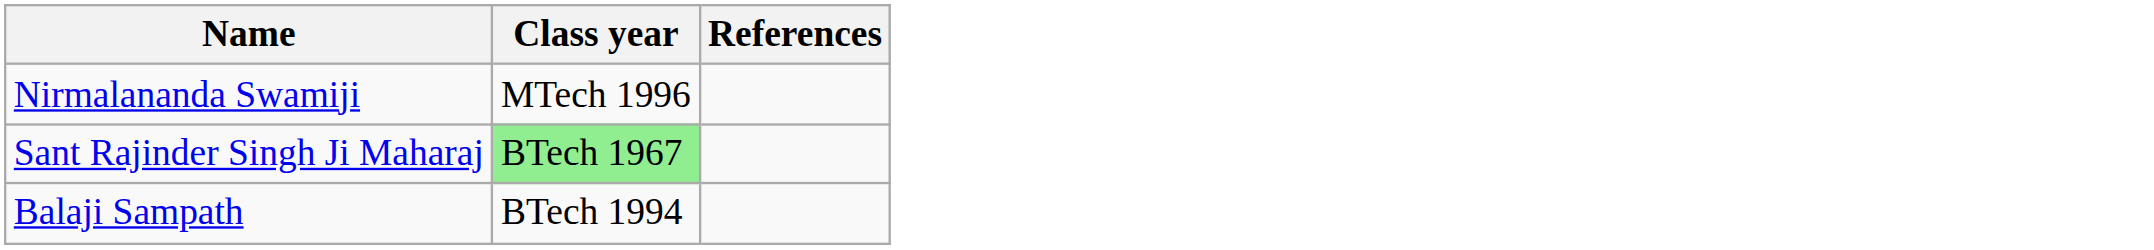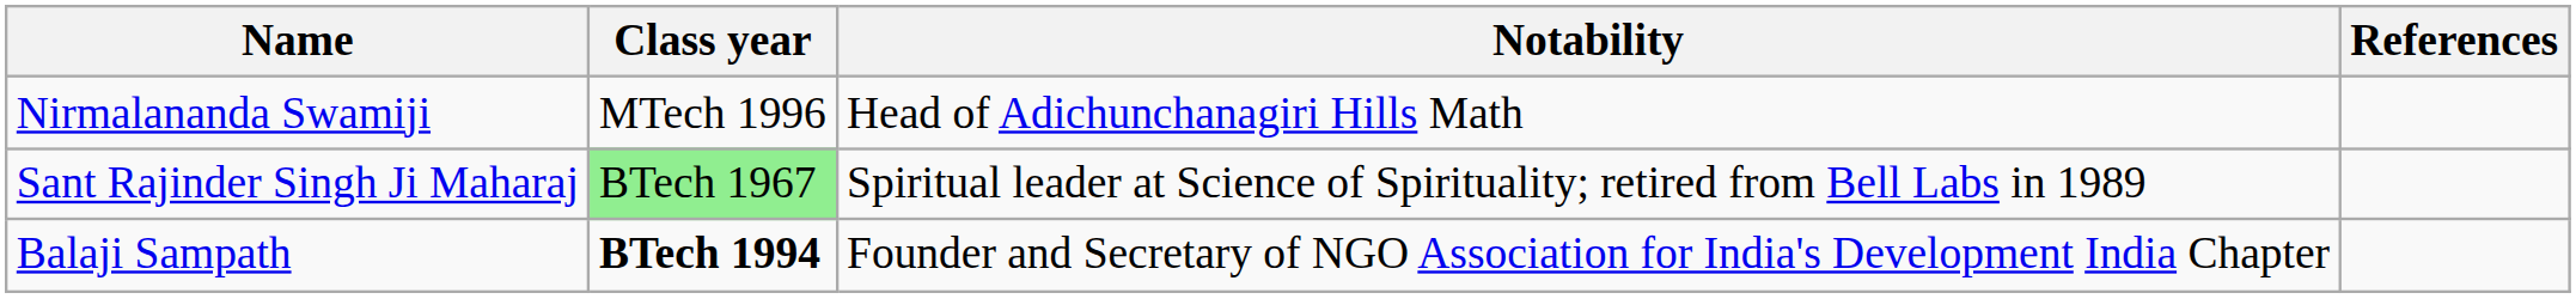+ column: Notability | Head of Adichunchanagiri Hills Math | Spiritual leader at Science of Spirituality; retired from Bell Labs in 1989 | Founder and Secretary of NGO Association for India's Development India Chapter
Balaji Sampath | Class year: normal -> bold
